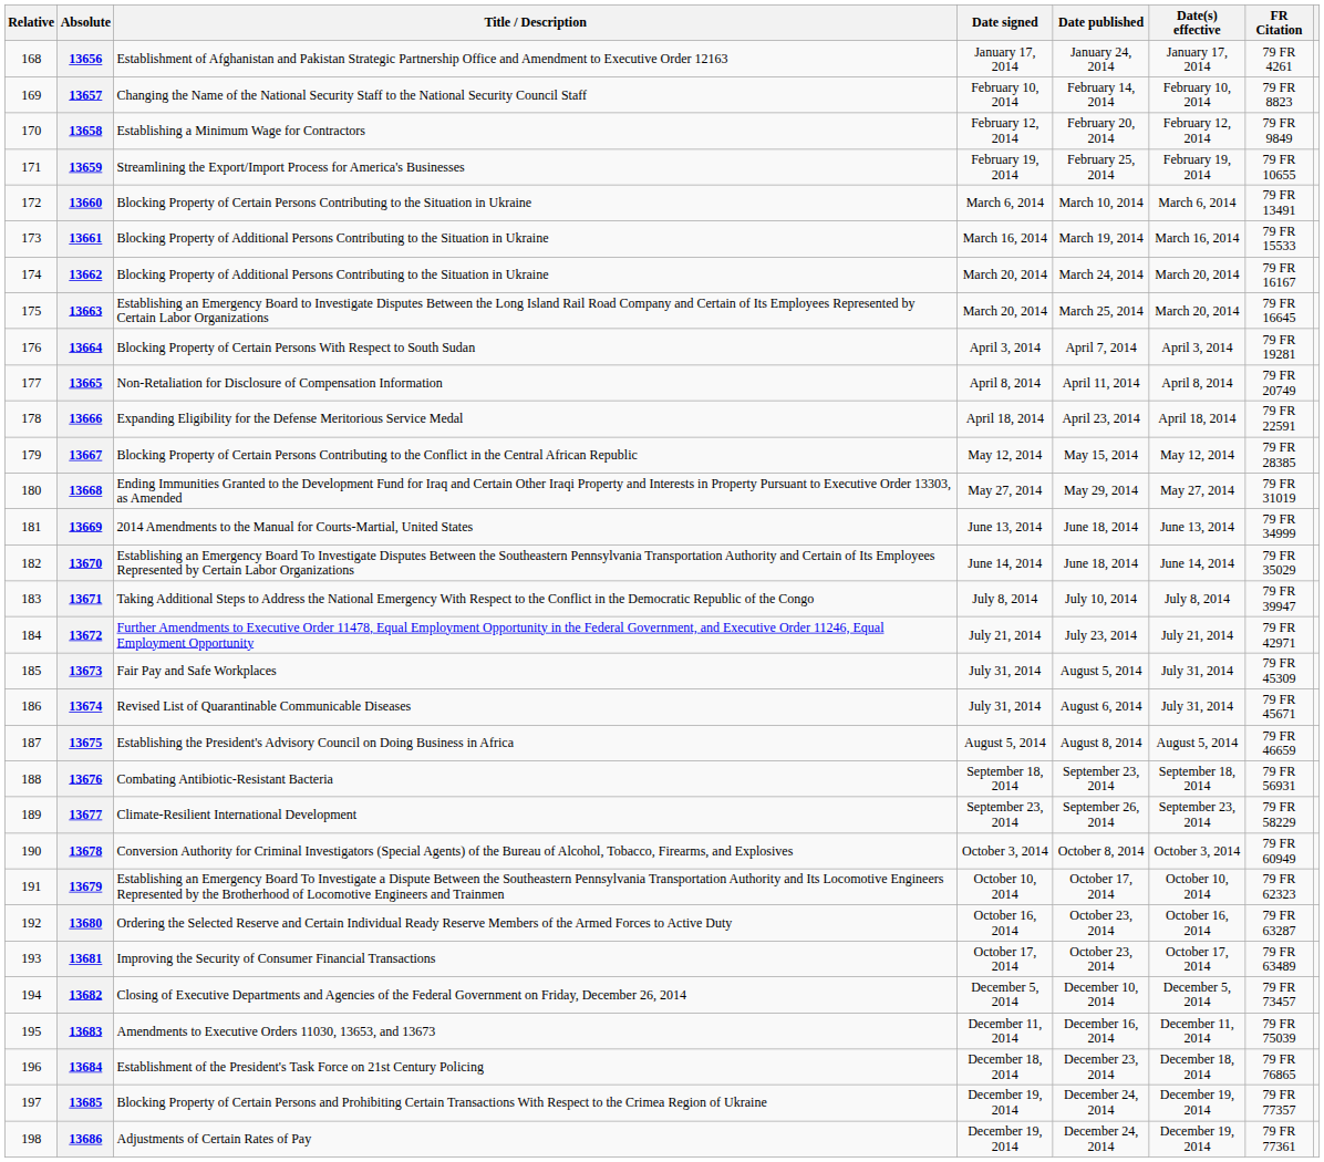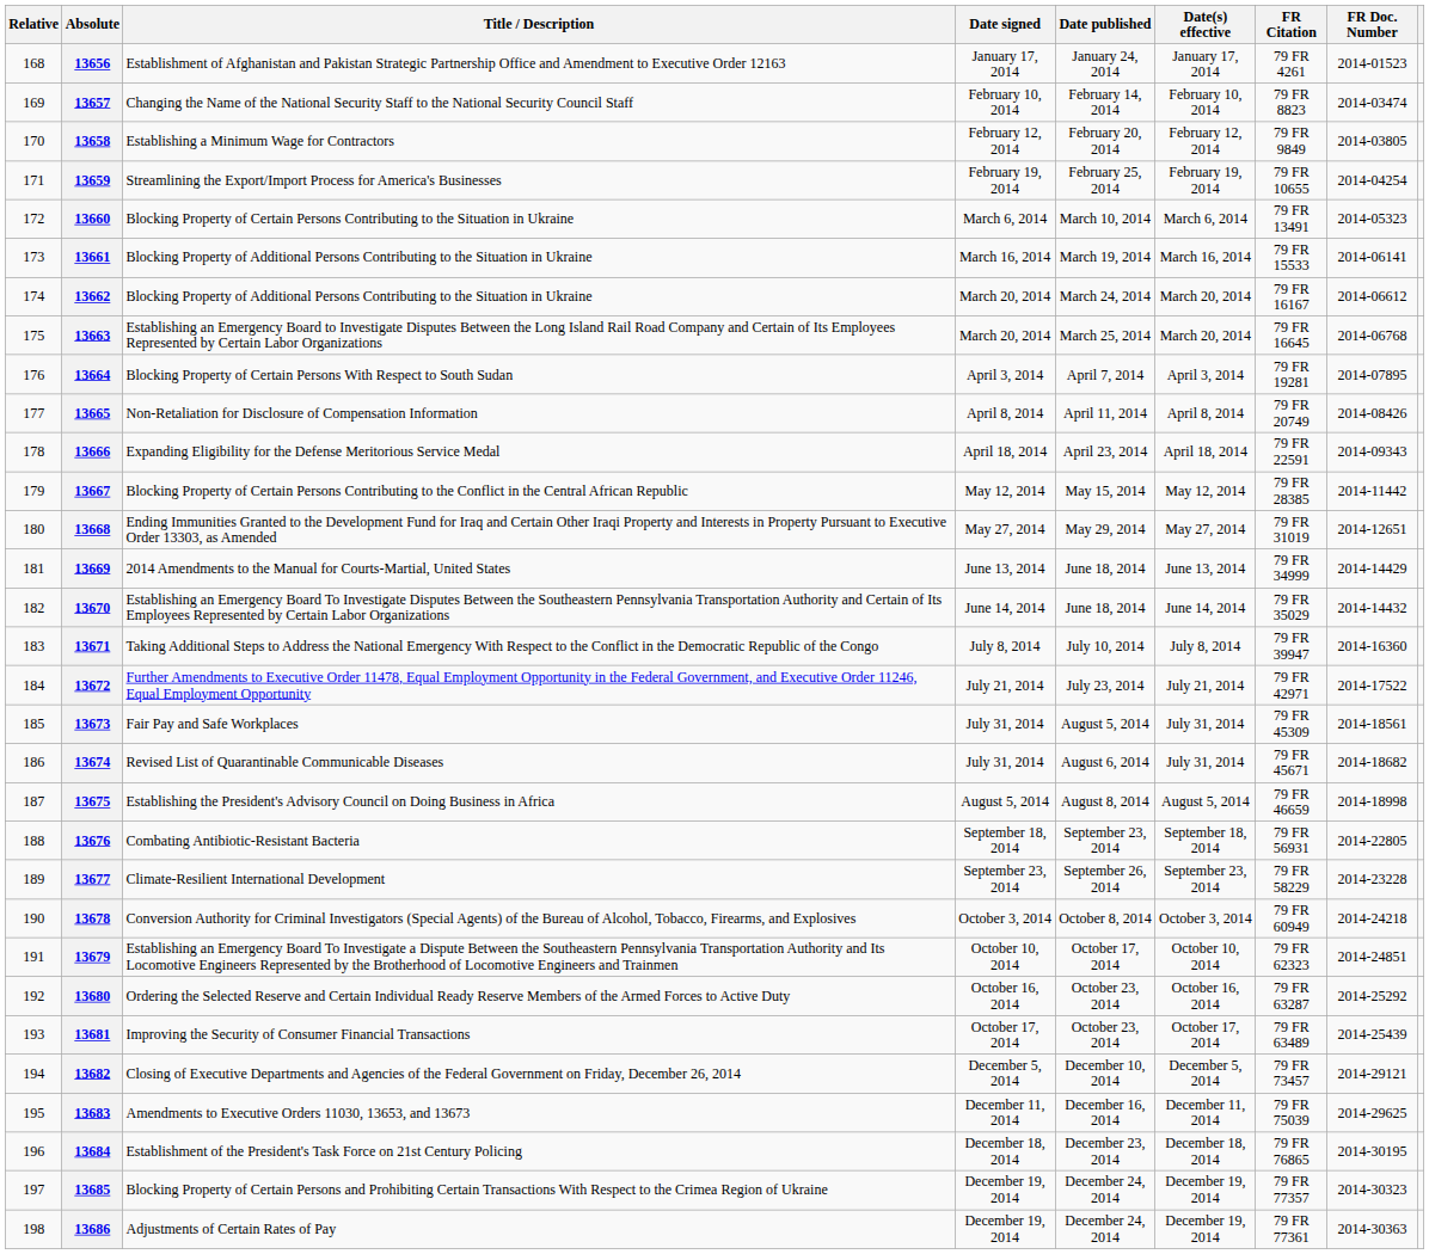+ column: FR Doc. Number | 2014-01523 | 2014-03474 | 2014-03805 | 2014-04254 | 2014-05323 | 2014-06141 | 2014-06612 | 2014-06768 | 2014-07895 | 2014-08426 | 2014-09343 | 2014-11442 | 2014-12651 | 2014-14429 | 2014-14432 | 2014-16360 | 2014-17522 | 2014-18561 | 2014-18682 | 2014-18998 | 2014-22805 | 2014-23228 | 2014-24218 | 2014-24851 | 2014-25292 | 2014-25439 | 2014-29121 | 2014-29625 | 2014-30195 | 2014-30323 | 2014-30363
